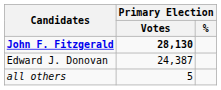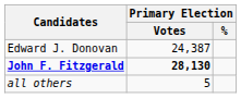rows swapped: John F. Fitzgerald <-> Edward J. Donovan
